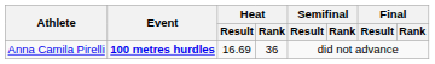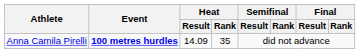Anna Camila Pirelli | Heat / Result: 16.69 -> 14.09
Anna Camila Pirelli | Heat / Rank: 36 -> 35
